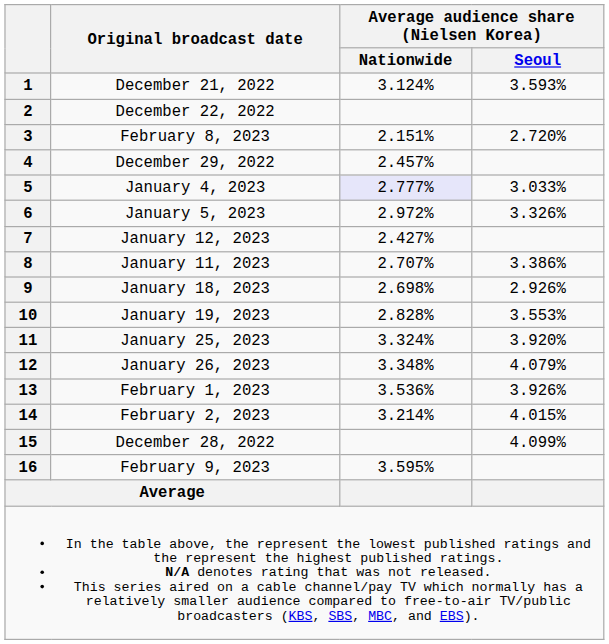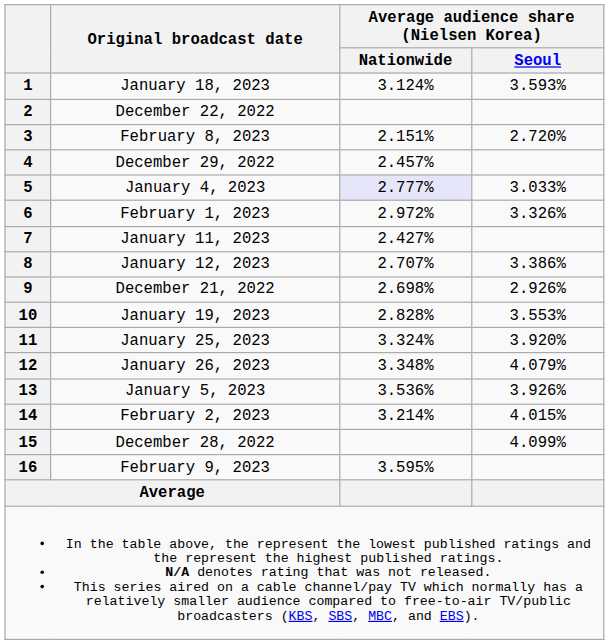1 | Original broadcast date: December 21, 2022 -> January 18, 2023
6 | Original broadcast date: January 5, 2023 -> February 1, 2023
7 | Original broadcast date: January 12, 2023 -> January 11, 2023
8 | Original broadcast date: January 11, 2023 -> January 12, 2023
9 | Original broadcast date: January 18, 2023 -> December 21, 2022
13 | Original broadcast date: February 1, 2023 -> January 5, 2023
